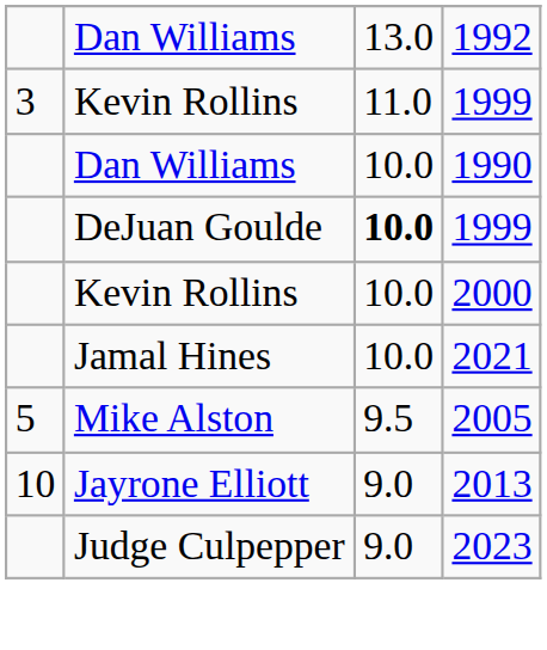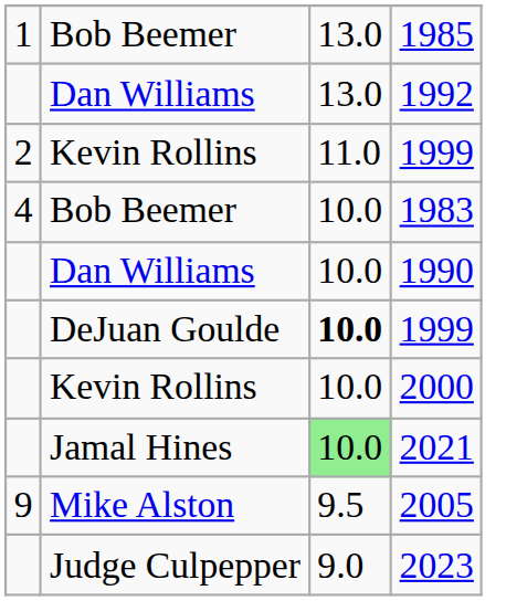+ row: 1 | Bob Beemer | 13.0 | 1985
Kevin Rollins / 1999 | column 1: 3 -> 2
+ row: 4 | Bob Beemer | 10.0 | 1983
2021 | column 3: no background -> lightgreen background
2005 | column 1: 5 -> 9
- row: 10 | Jayrone Elliott | 9.0 | 2013
